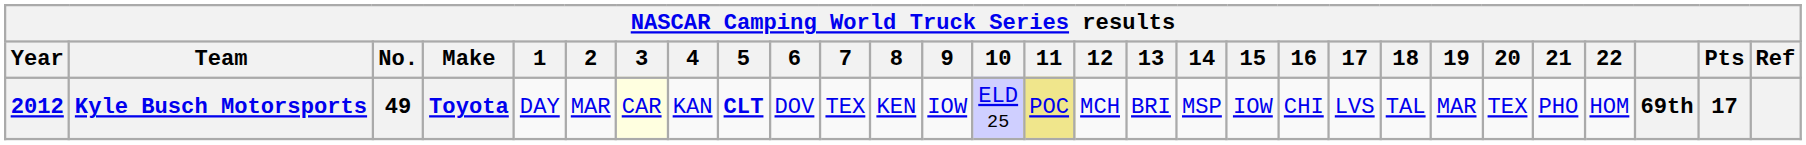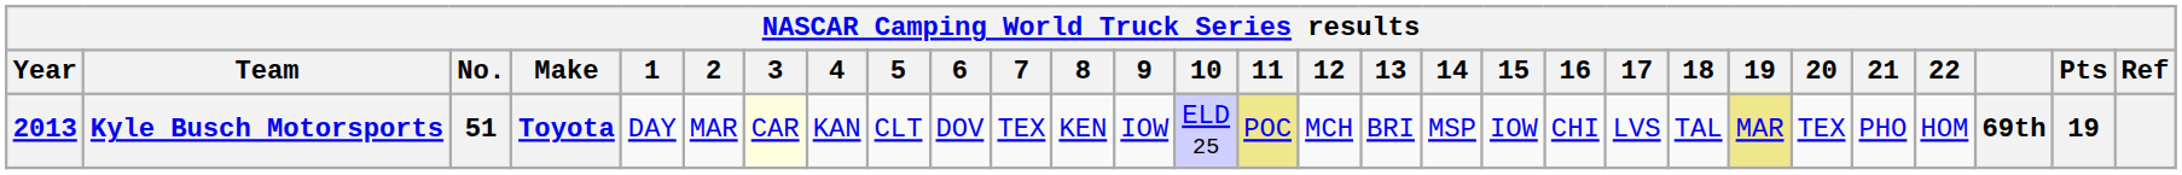Kyle Busch Motorsports | Year: 2012 -> 2013
Kyle Busch Motorsports | No.: 49 -> 51
Kyle Busch Motorsports | 5: bold -> normal
Kyle Busch Motorsports | 19: no background -> khaki background
Kyle Busch Motorsports | Pts: 17 -> 19
